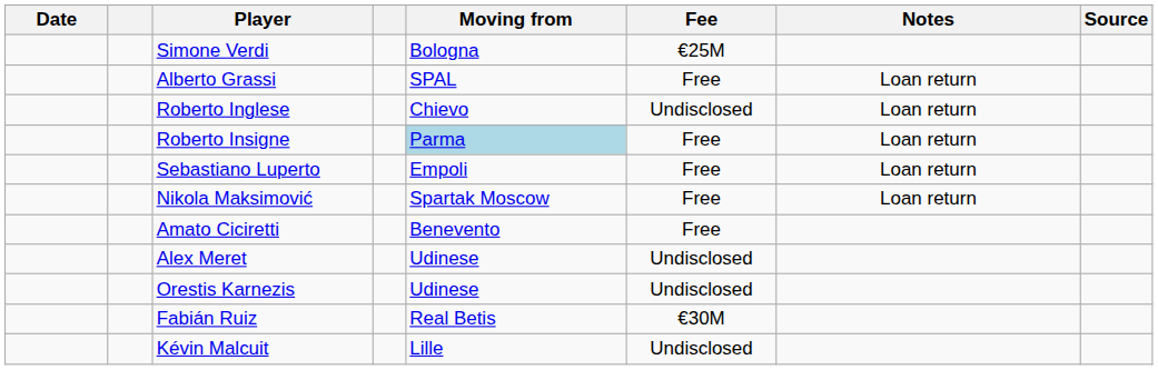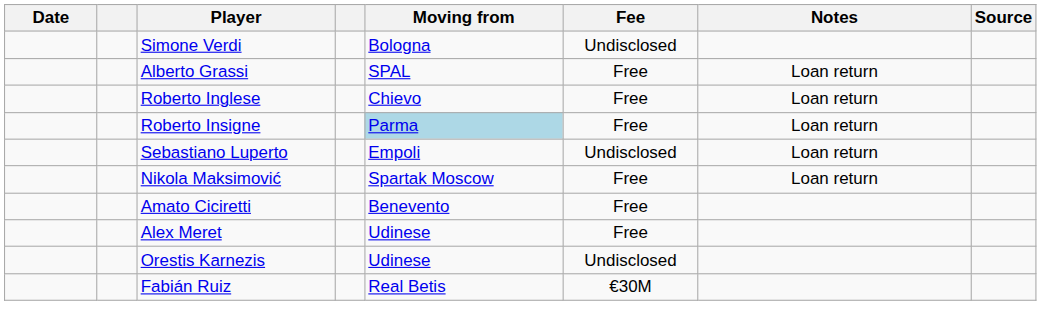Simone Verdi | Fee: €25M -> Undisclosed
Roberto Inglese | Fee: Undisclosed -> Free
Sebastiano Luperto | Fee: Free -> Undisclosed
Alex Meret | Fee: Undisclosed -> Free
- row: Kévin Malcuit | Lille | Undisclosed
